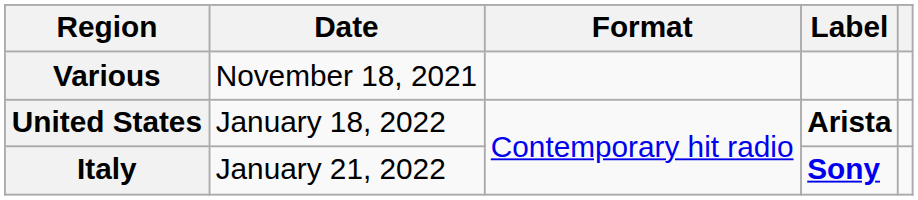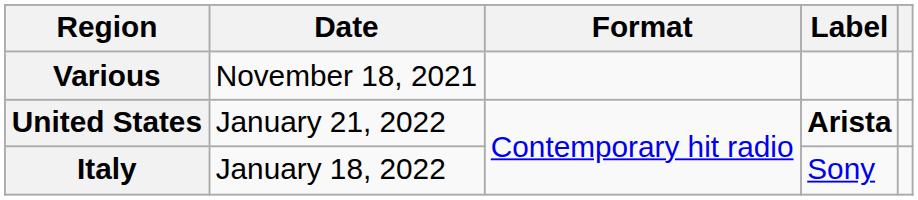United States | Date: January 18, 2022 -> January 21, 2022
Italy | Date: January 21, 2022 -> January 18, 2022
Italy | Label: bold -> normal
